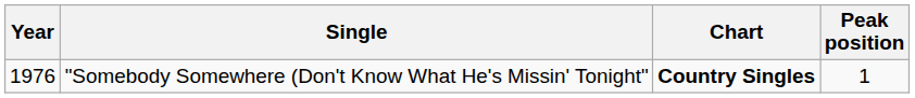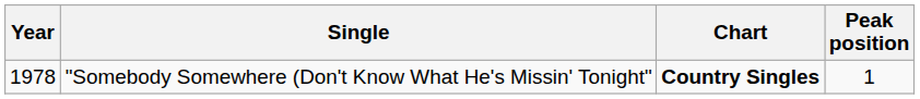"Somebody Somewhere (Don't Know What He's Missin' Tonight" | Year: 1976 -> 1978
